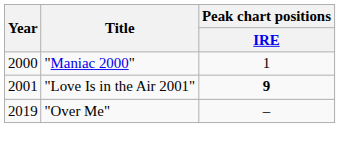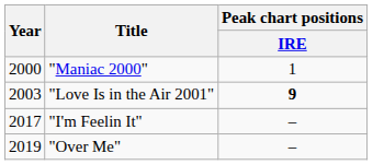"Love Is in the Air 2001" | Year: 2001 -> 2003
+ row: 2017 | "I'm Feelin It" | –
